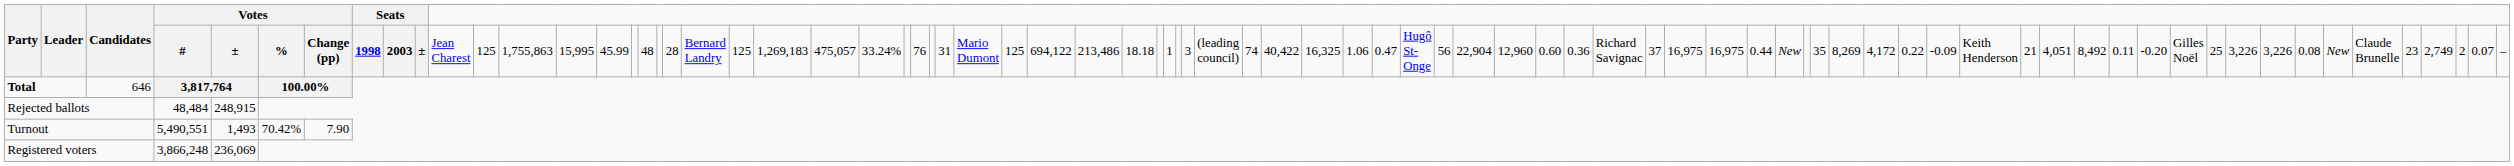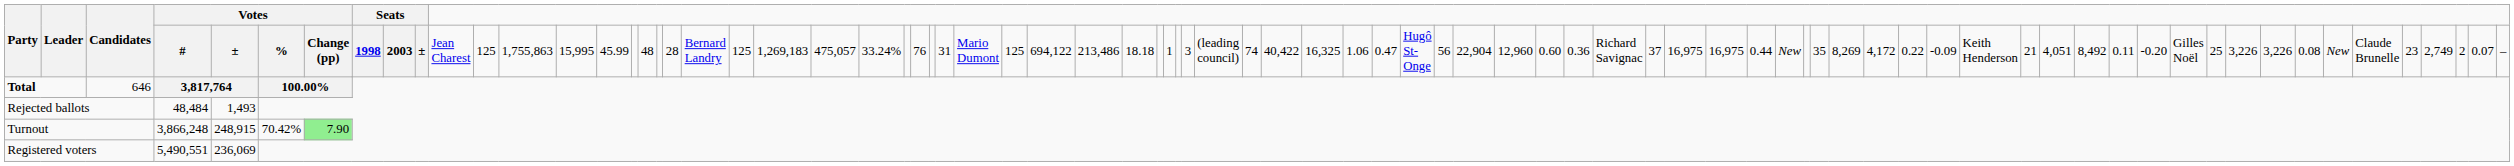Rejected ballots | column 6: 248,915 -> 1,493
Turnout | column 5: 5,490,551 -> 3,866,248
Turnout | column 6: 1,493 -> 248,915
Turnout | column 8: no background -> lightgreen background
Registered voters | column 5: 3,866,248 -> 5,490,551
